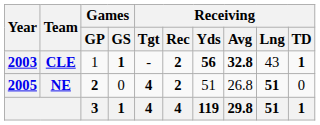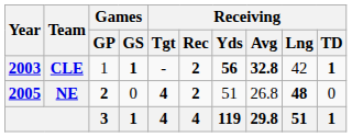CLE | Receiving / Lng: 43 -> 42
NE | Receiving / Lng: 51 -> 48
